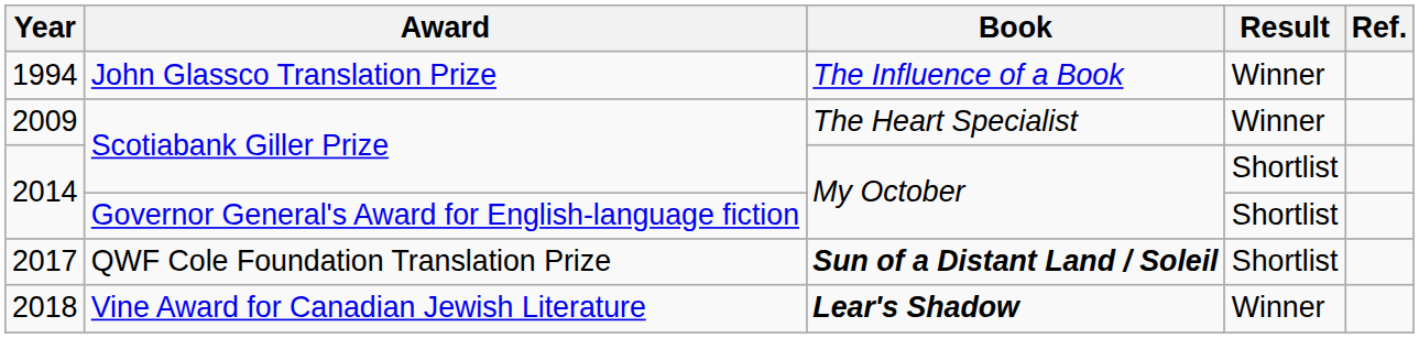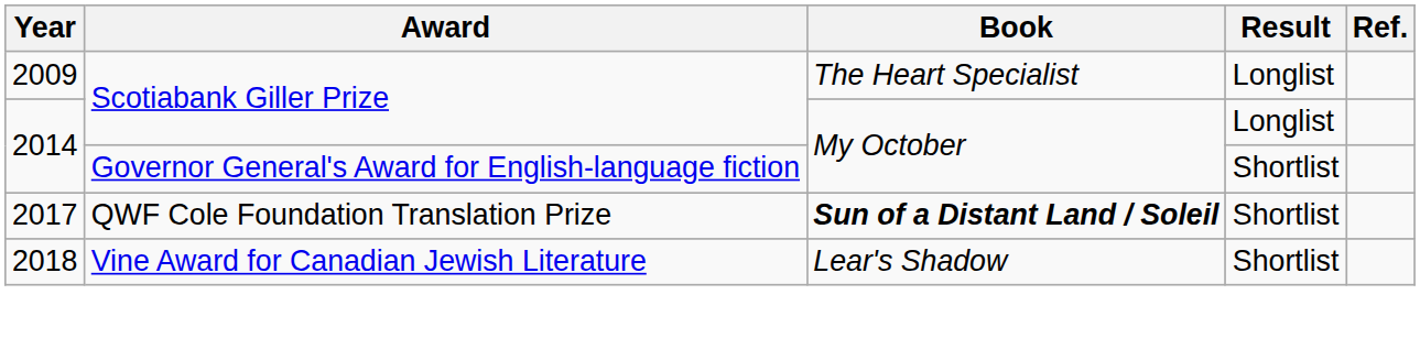- row: 1994 | John Glassco Translation Prize | The Influence of a Book | Winner
2009 | Result: Winner -> Longlist
2014 / Scotiabank Giller Prize | Result: Shortlist -> Longlist
2018 | Book: bold -> normal
2018 | Result: Winner -> Shortlist
